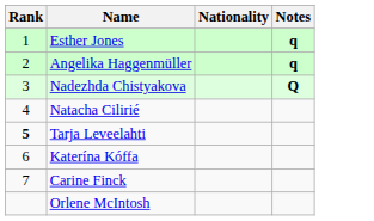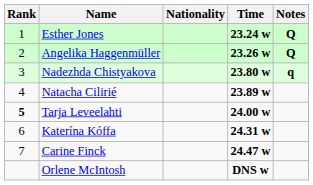+ column: Time | 23.24 w | 23.26 w | 23.80 w | 23.89 w | 24.00 w | 24.31 w | 24.47 w | DNS w
Esther Jones | Notes: q -> Q
Angelika Haggenmüller | Notes: q -> Q
Nadezhda Chistyakova | Notes: Q -> q
